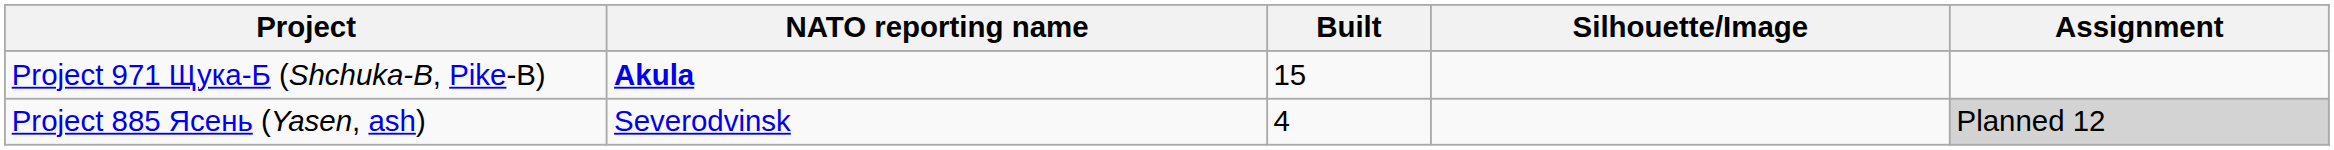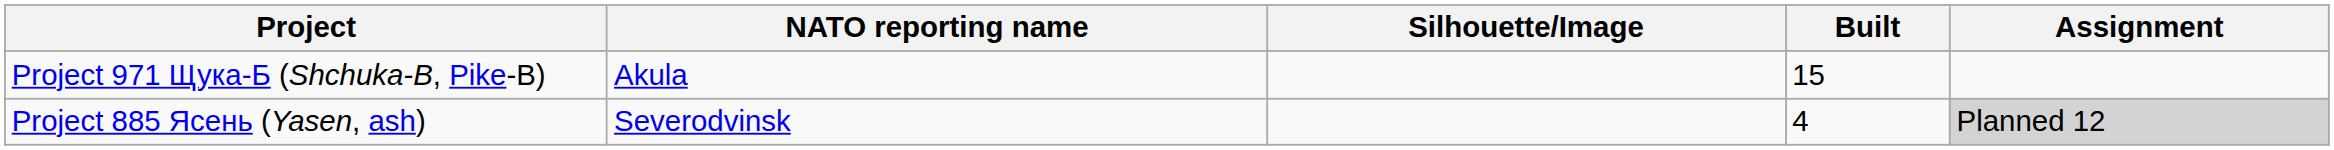columns swapped: Silhouette/Image <-> Built
Project 971 Щука-Б (Shchuka-B, Pike-B) | NATO reporting name: bold -> normal
